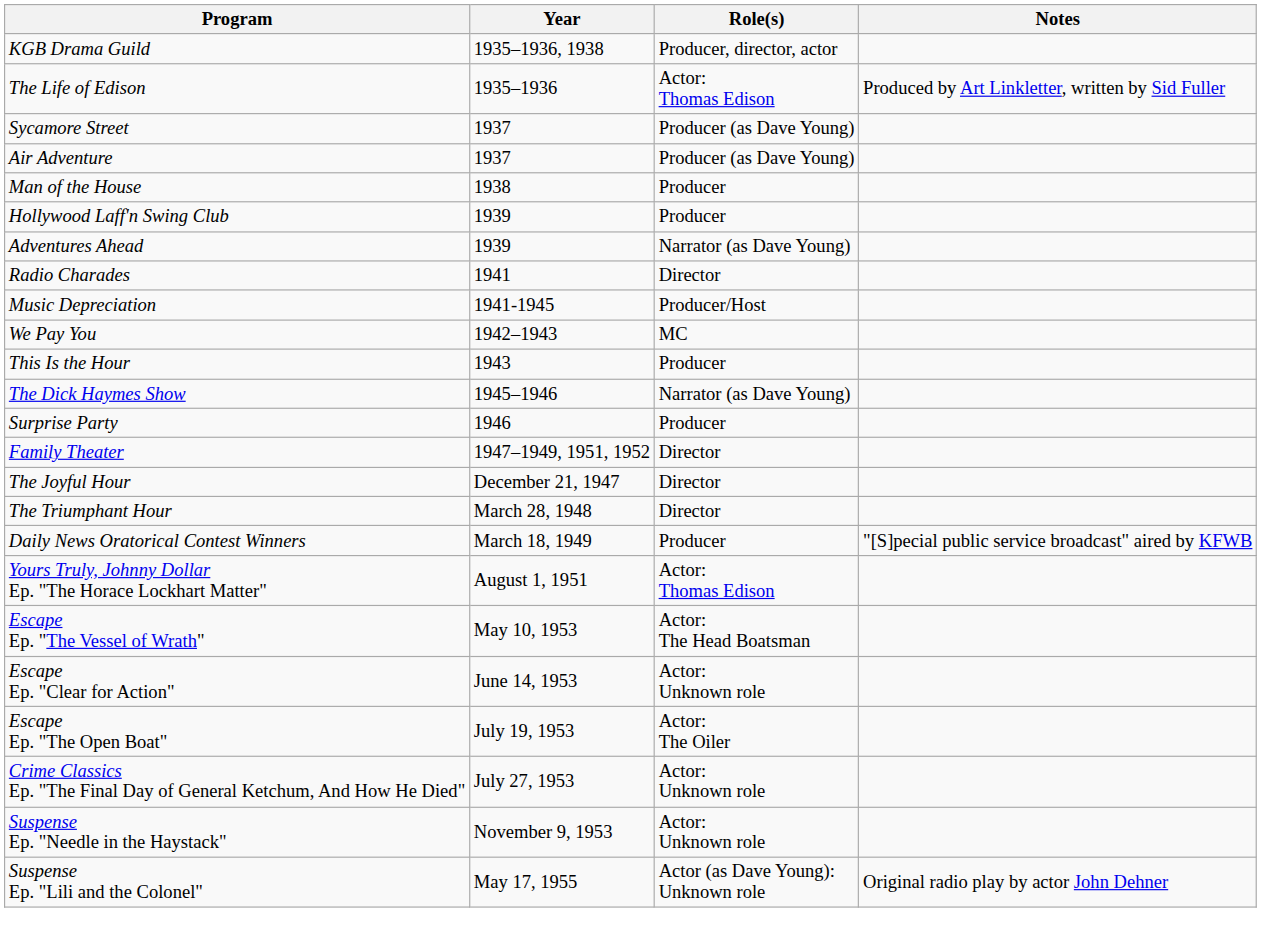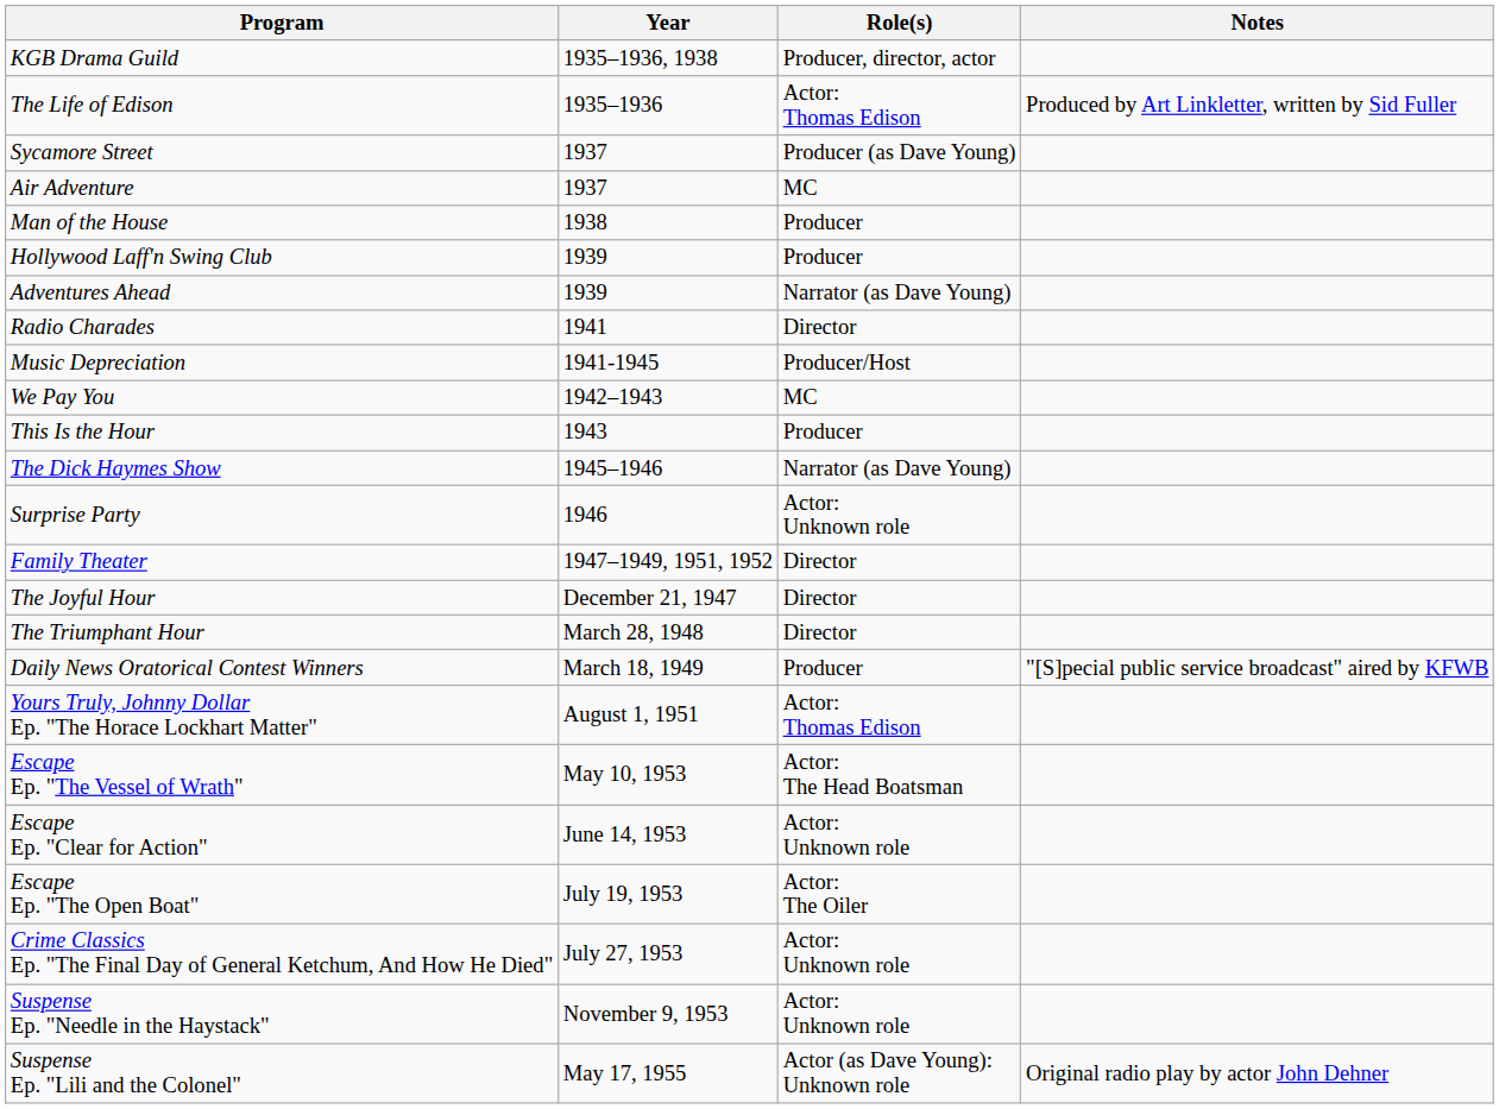Air Adventure | Role(s): Producer (as Dave Young) -> MC
Surprise Party | Role(s): Producer -> Actor: Unknown role
